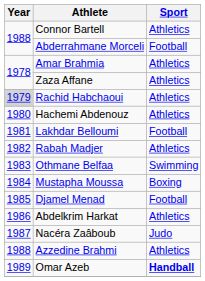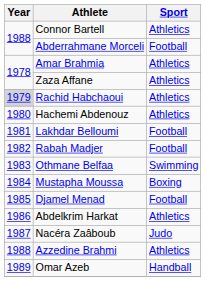Rabah Madjer | Sport: Athletics -> Football
Omar Azeb | Sport: bold -> normal
